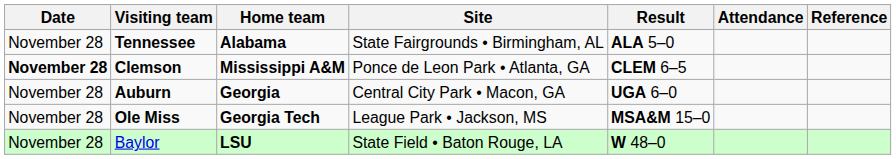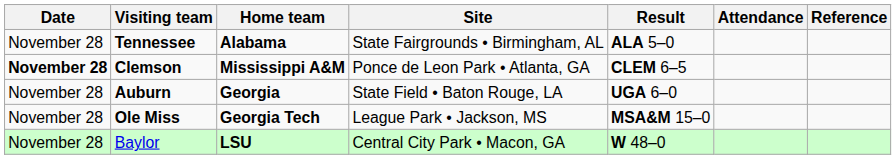Auburn | Site: Central City Park • Macon, GA -> State Field • Baton Rouge, LA
Baylor | Site: State Field • Baton Rouge, LA -> Central City Park • Macon, GA
